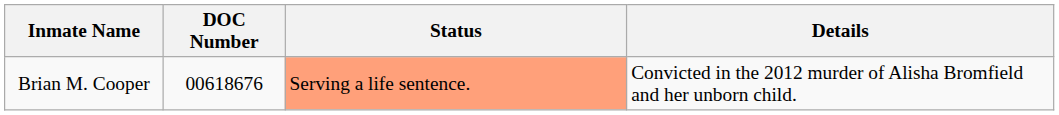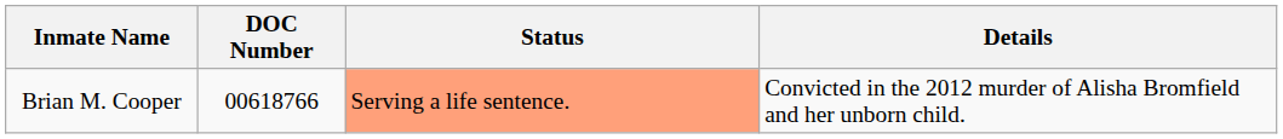Brian M. Cooper | DOC Number: 00618676 -> 00618766
